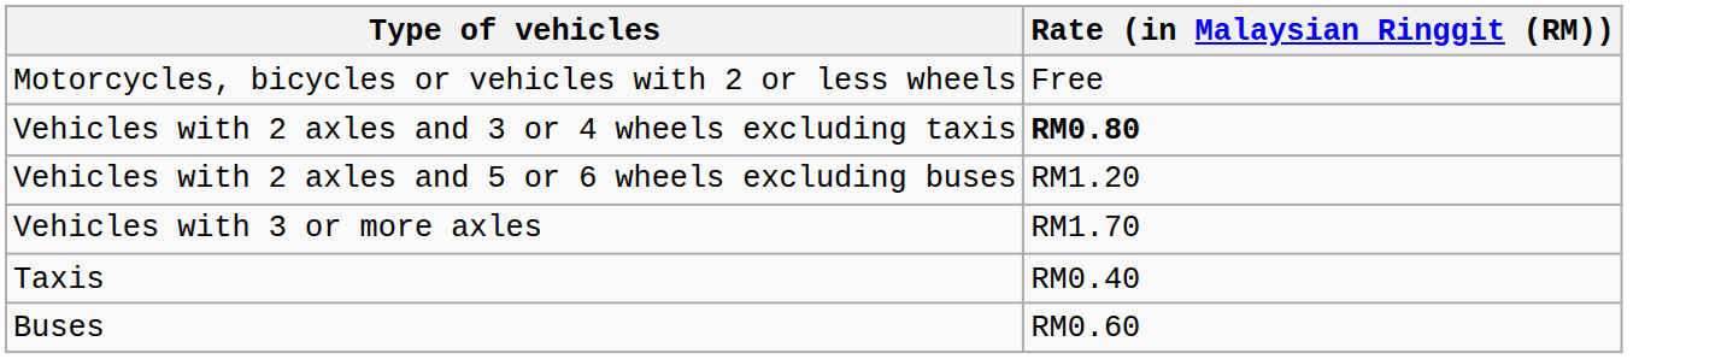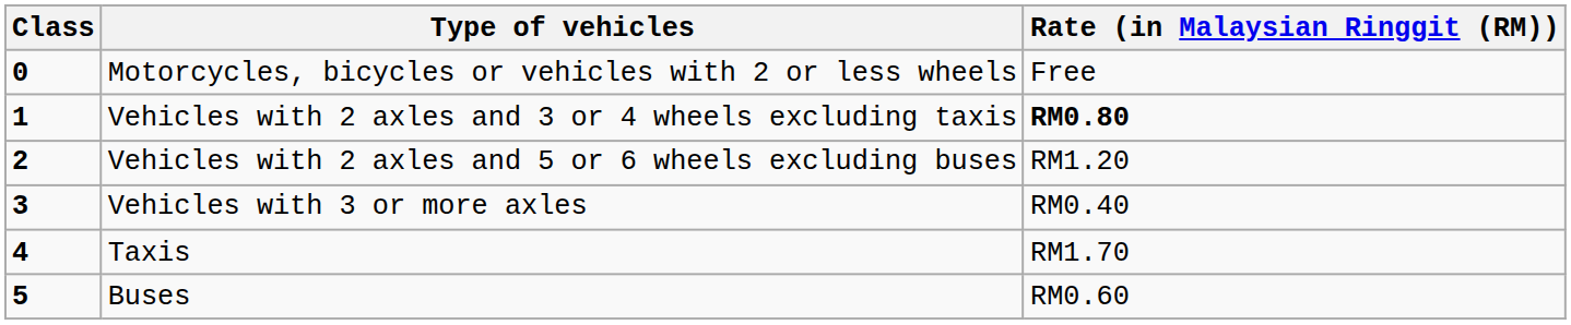+ column: Class | 0 | 1 | 2 | 3 | 4 | 5
Vehicles with 3 or more axles | Rate (in Malaysian Ringgit (RM)): RM1.70 -> RM0.40
Taxis | Rate (in Malaysian Ringgit (RM)): RM0.40 -> RM1.70
